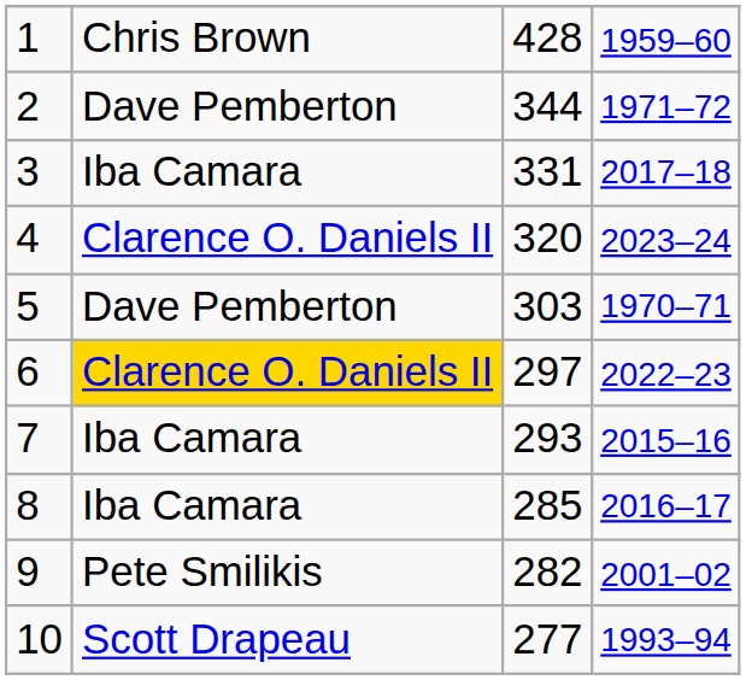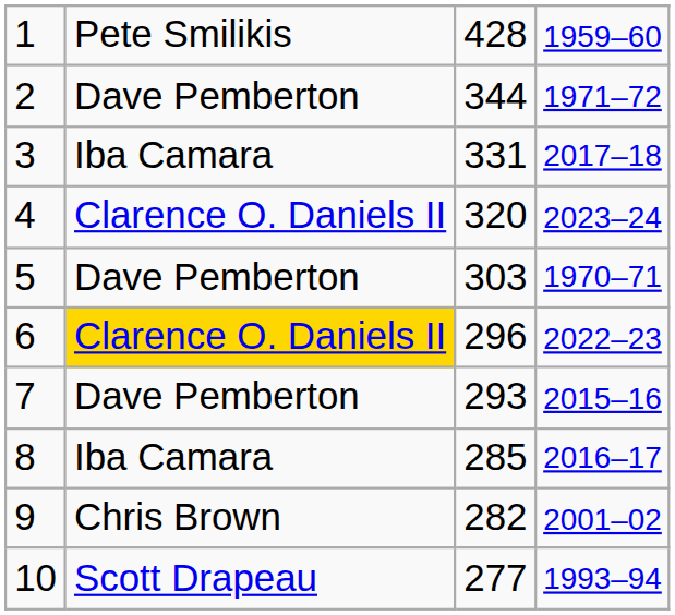1 | column 2: Chris Brown -> Pete Smilikis
6 | column 3: 297 -> 296
7 | column 2: Iba Camara -> Dave Pemberton
9 | column 2: Pete Smilikis -> Chris Brown
